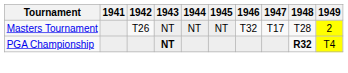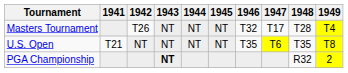Masters Tournament | 1949: 2 -> T4
+ row: U.S. Open | T21 | NT | NT | NT | NT | T35 | T6 | T35 | T8
PGA Championship | 1948: bold -> normal
PGA Championship | 1949: T4 -> 2
